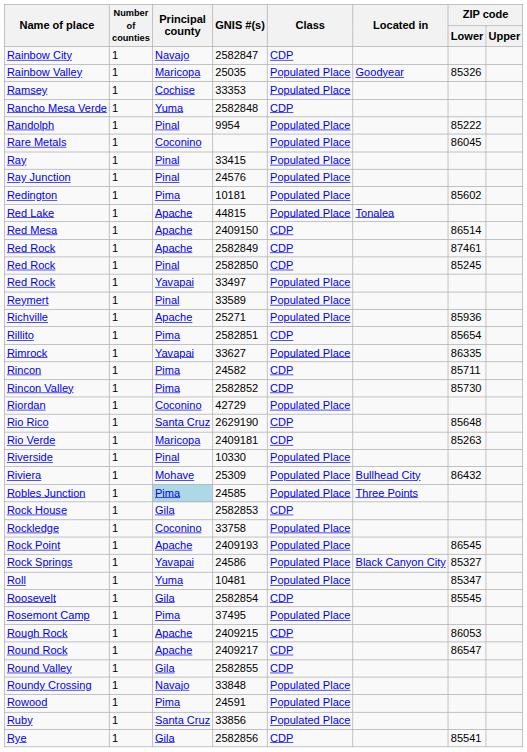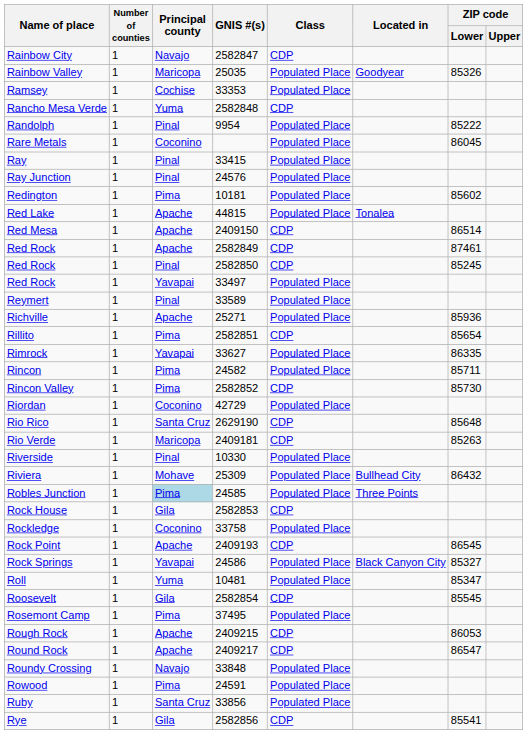Rincon | Class: CDP -> Populated Place
Rock Point | Class: Populated Place -> CDP
- row: Round Valley | 1 | Gila | 2582855 | CDP
